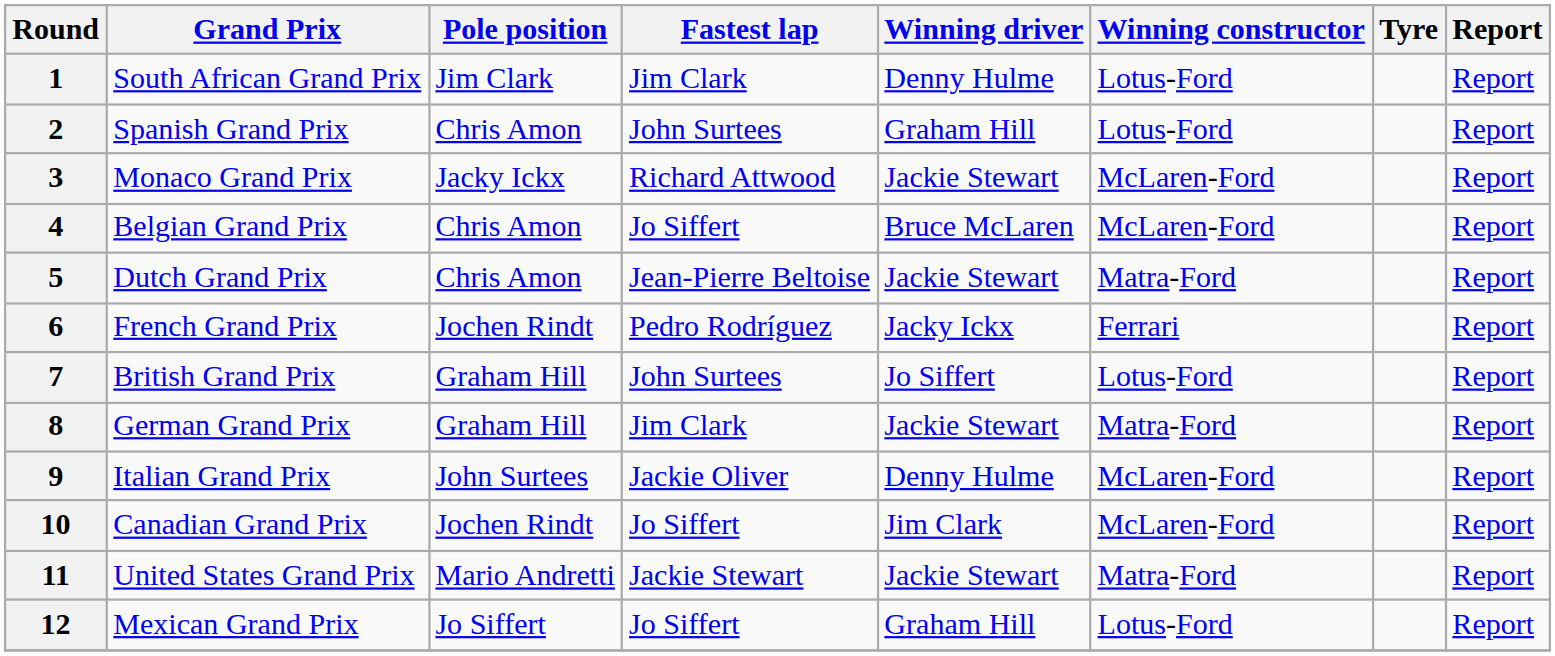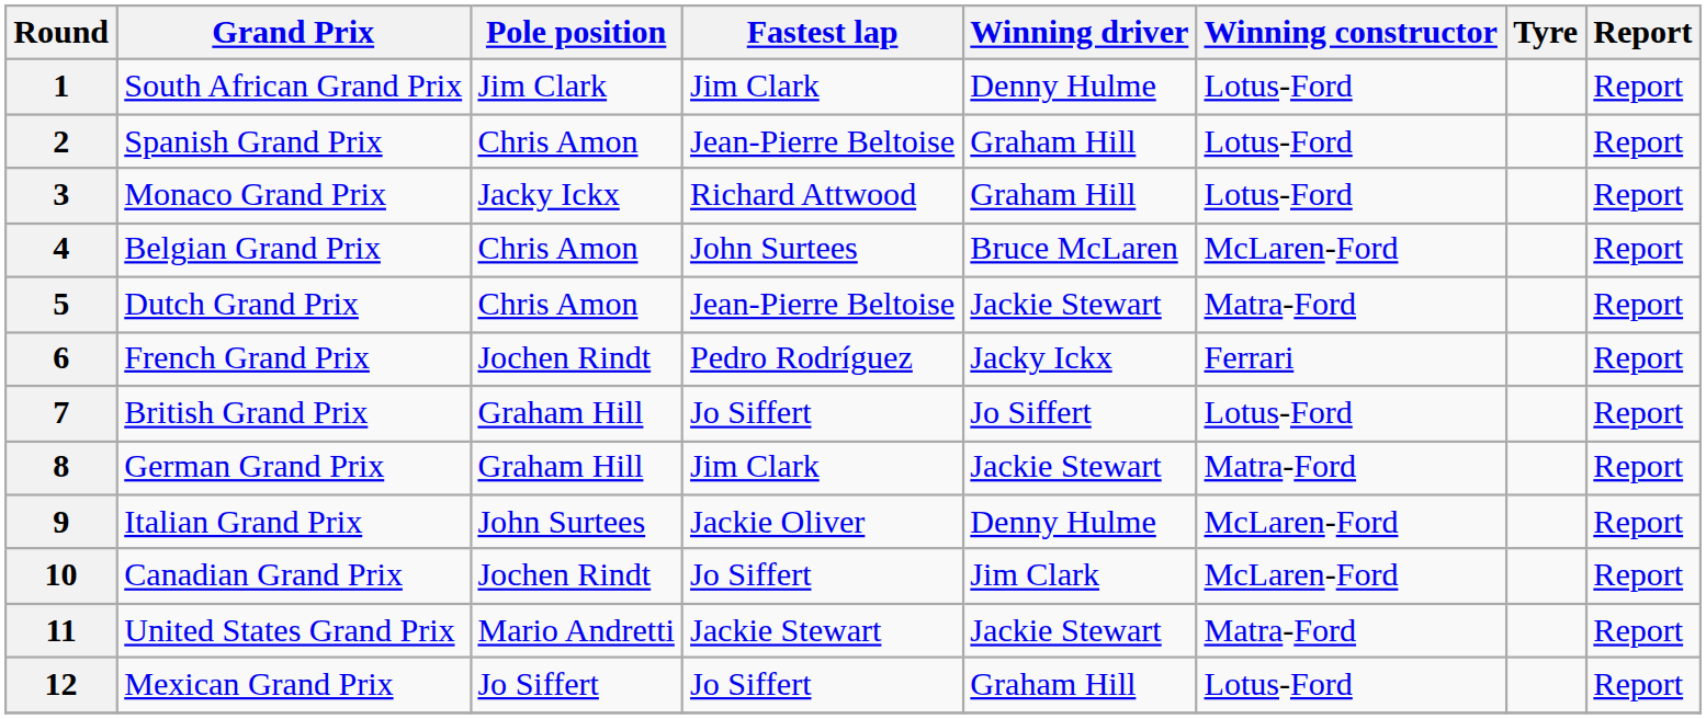2 | Fastest lap: John Surtees -> Jean-Pierre Beltoise
3 | Winning driver: Jackie Stewart -> Graham Hill
3 | Winning constructor: McLaren-Ford -> Lotus-Ford
4 | Fastest lap: Jo Siffert -> John Surtees
7 | Fastest lap: John Surtees -> Jo Siffert
